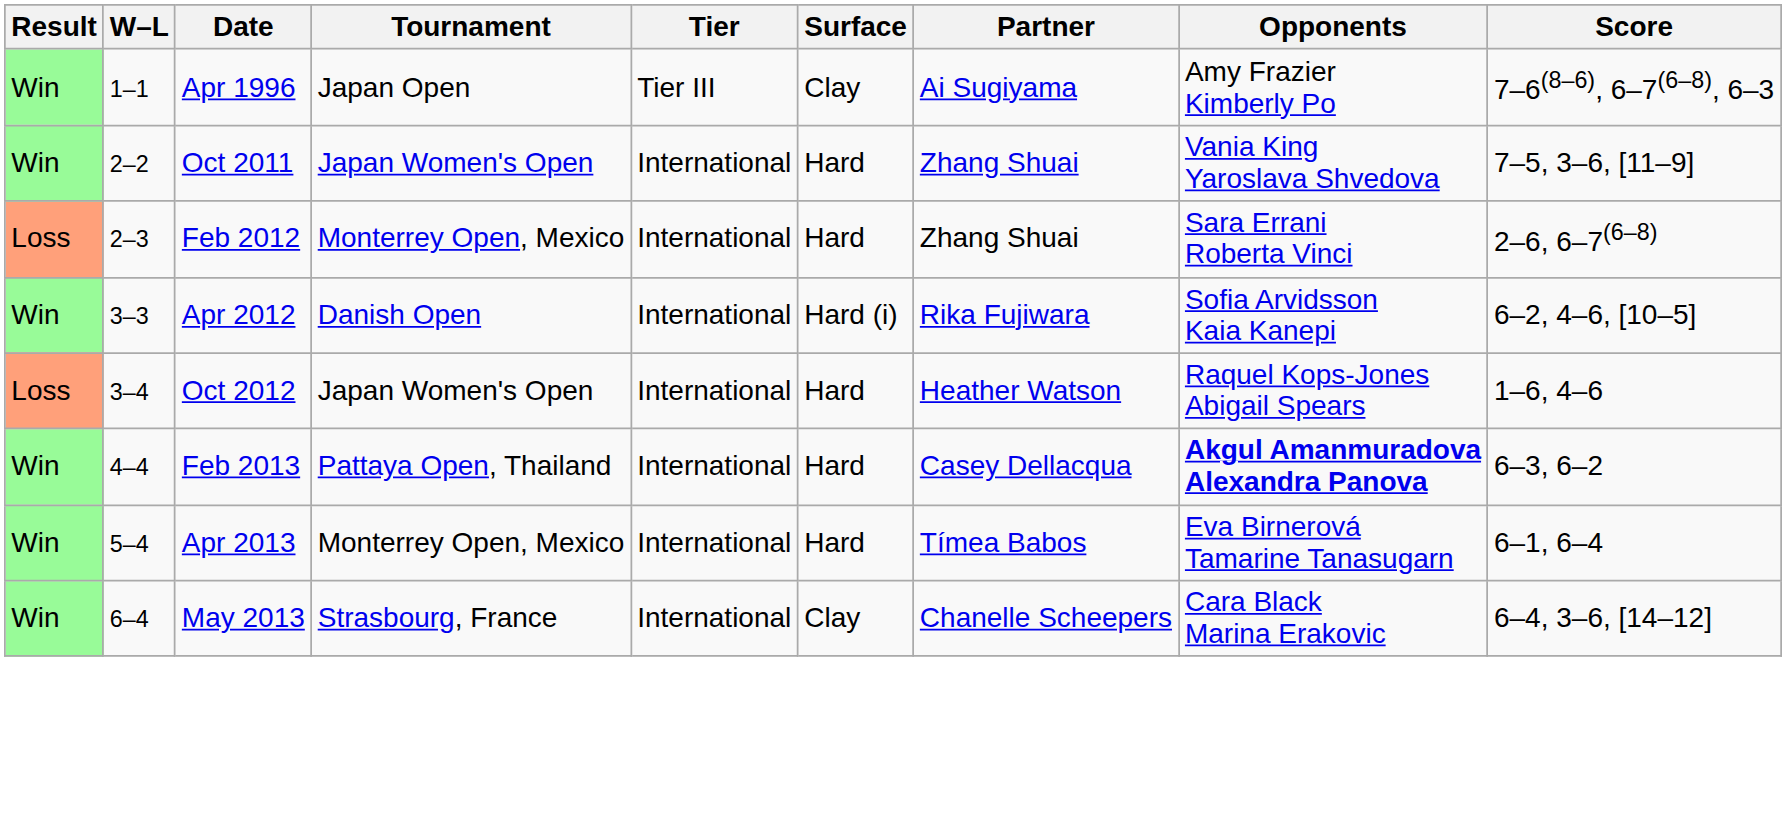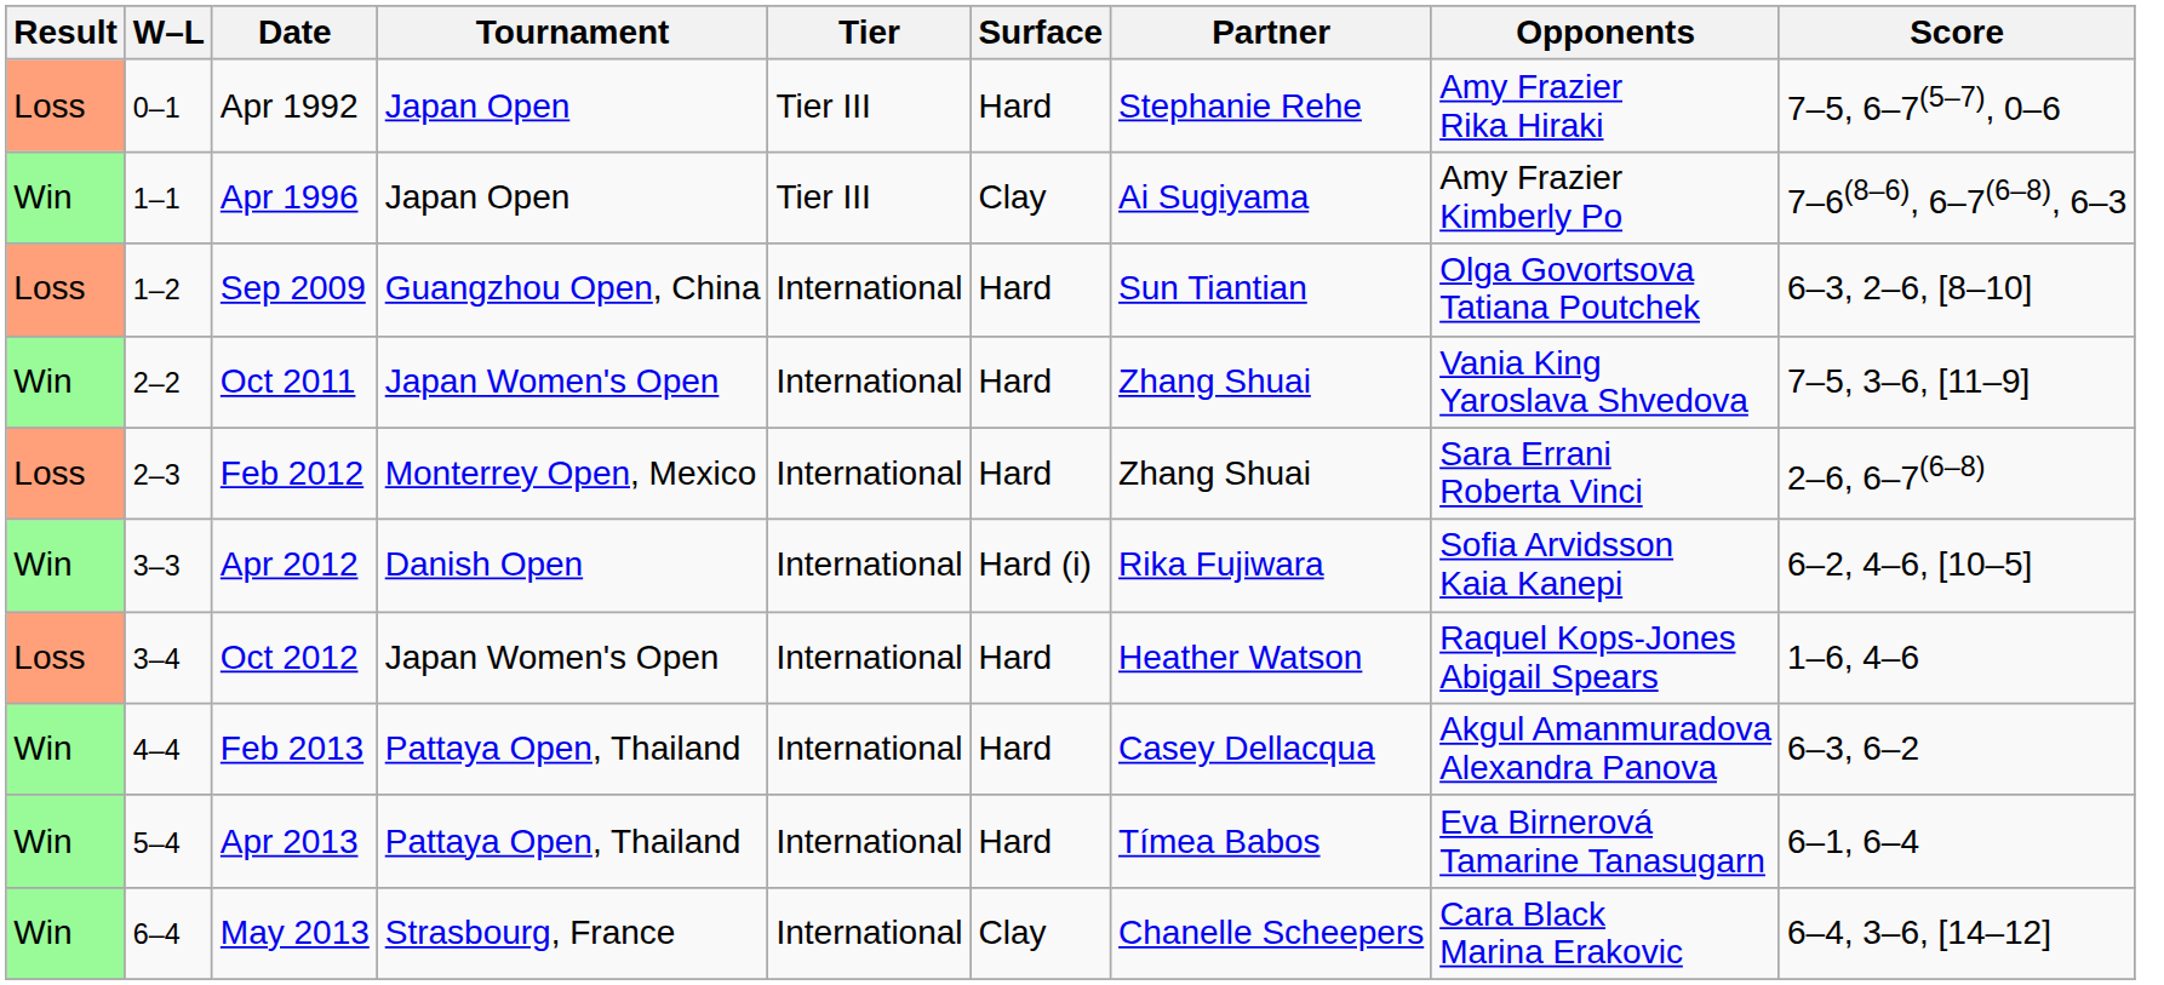+ row: Loss | 0–1 | Apr 1992 | Japan Open | Tier III | Hard | Stephanie Rehe | Amy Frazier Rika Hiraki | 7–5, 6–7(5–7), 0–6
+ row: Loss | 1–2 | Sep 2009 | Guangzhou Open, China | International | Hard | Sun Tiantian | Olga Govortsova Tatiana Poutchek | 6–3, 2–6, [8–10]
Feb 2013 | Opponents: bold -> normal
Apr 2013 | Tournament: Monterrey Open, Mexico -> Pattaya Open, Thailand
